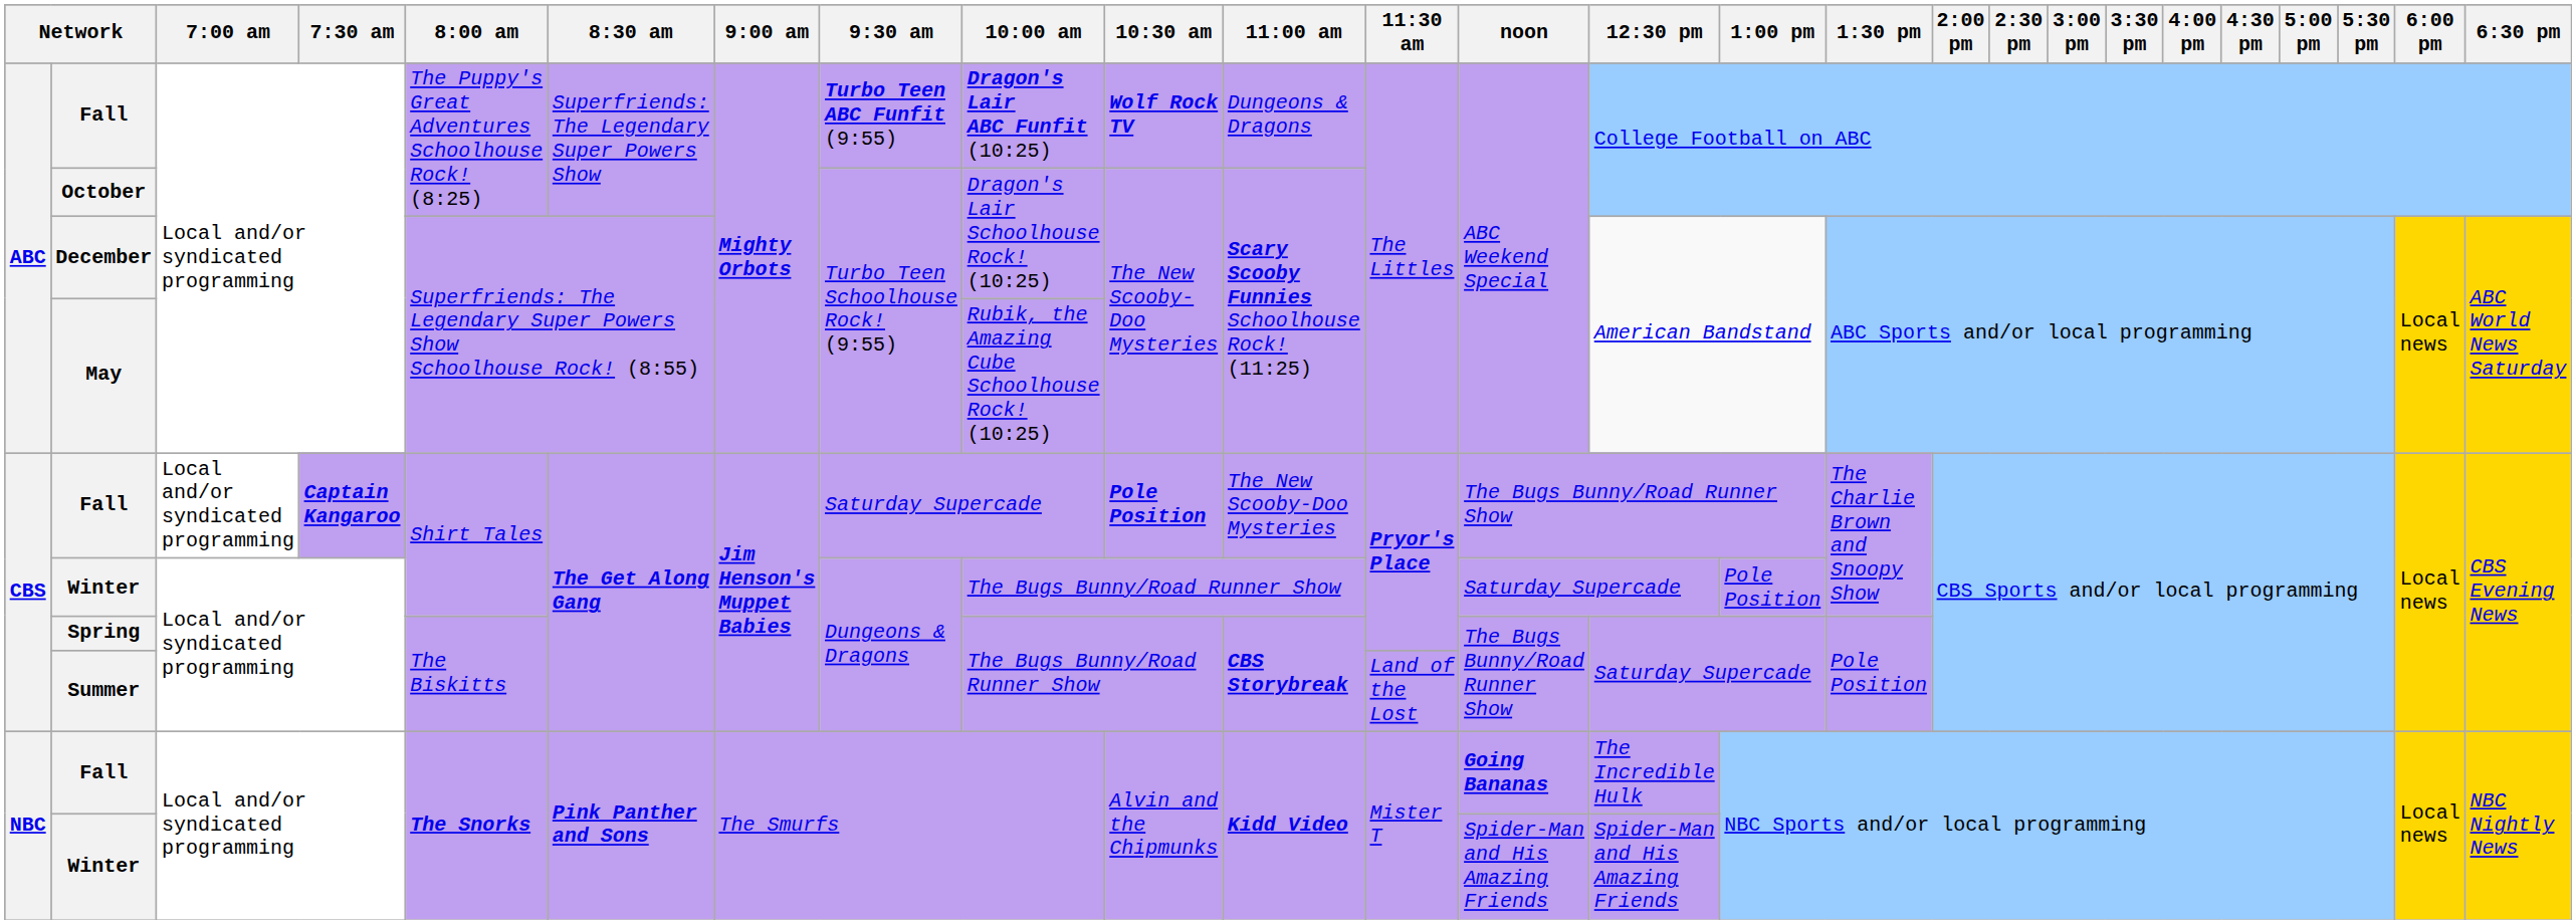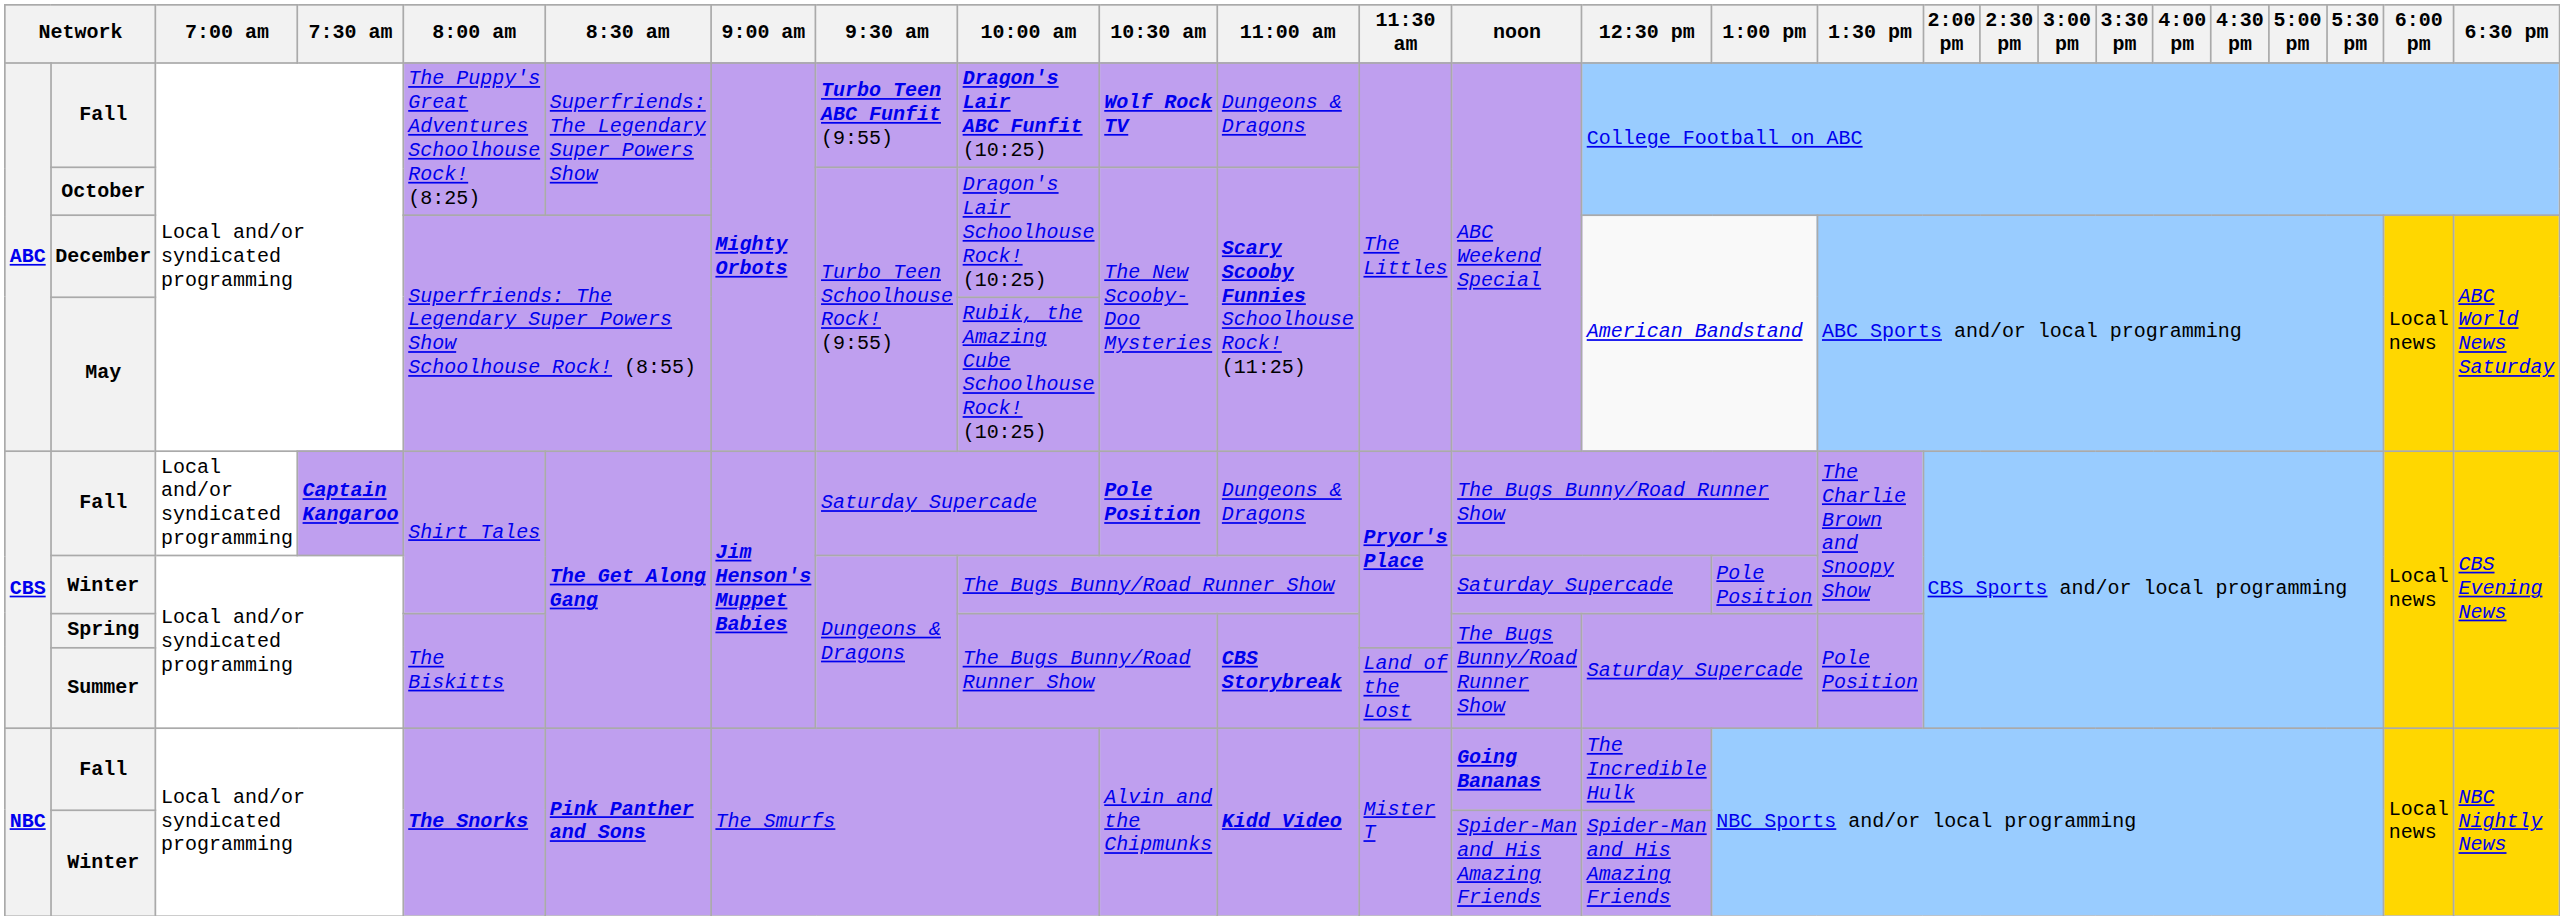CBS / Fall | 11:00 am: The New Scooby-Doo Mysteries -> Dungeons & Dragons
